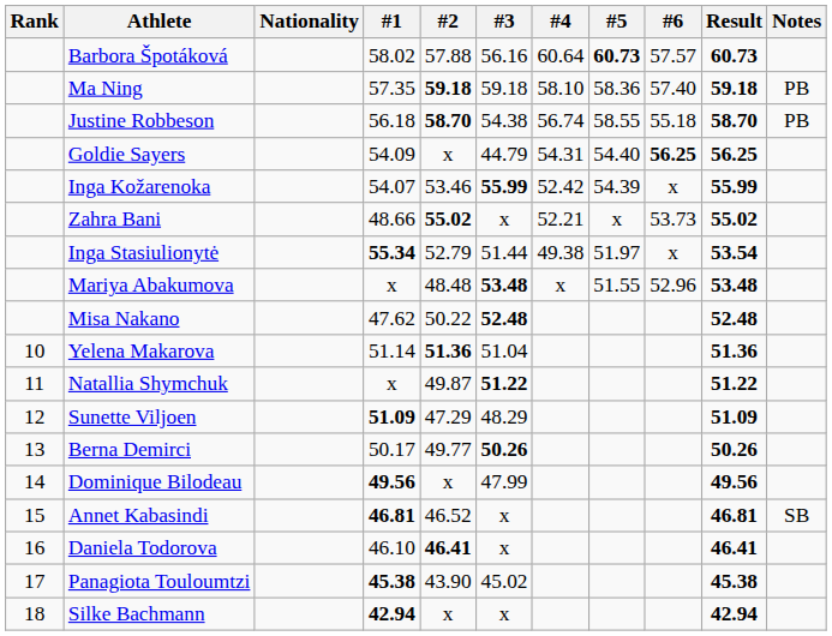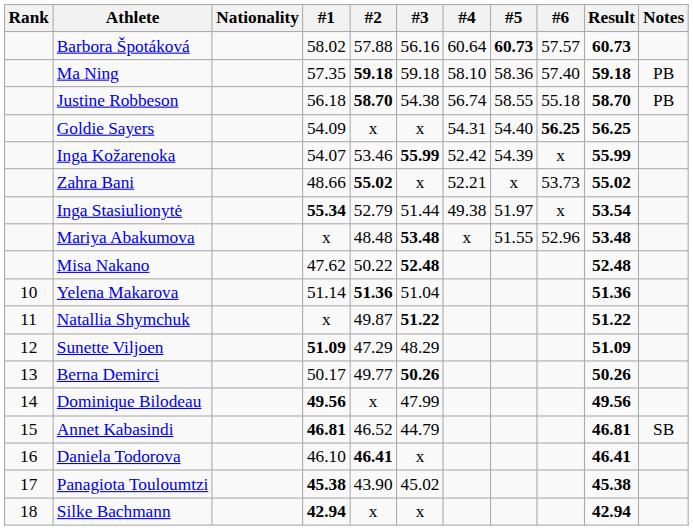Goldie Sayers | #3: 44.79 -> x
Annet Kabasindi | #3: x -> 44.79
